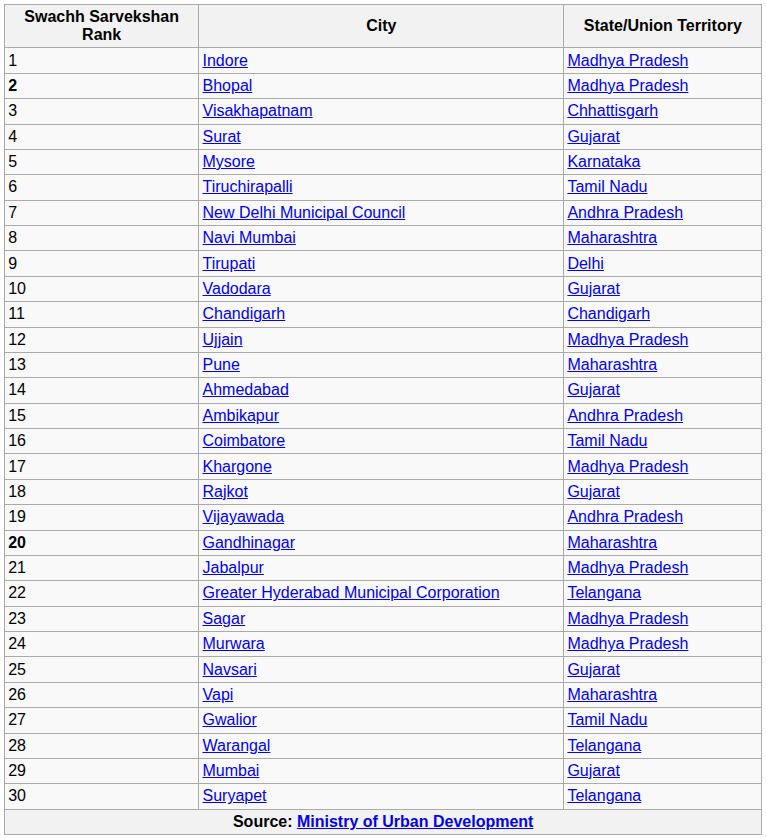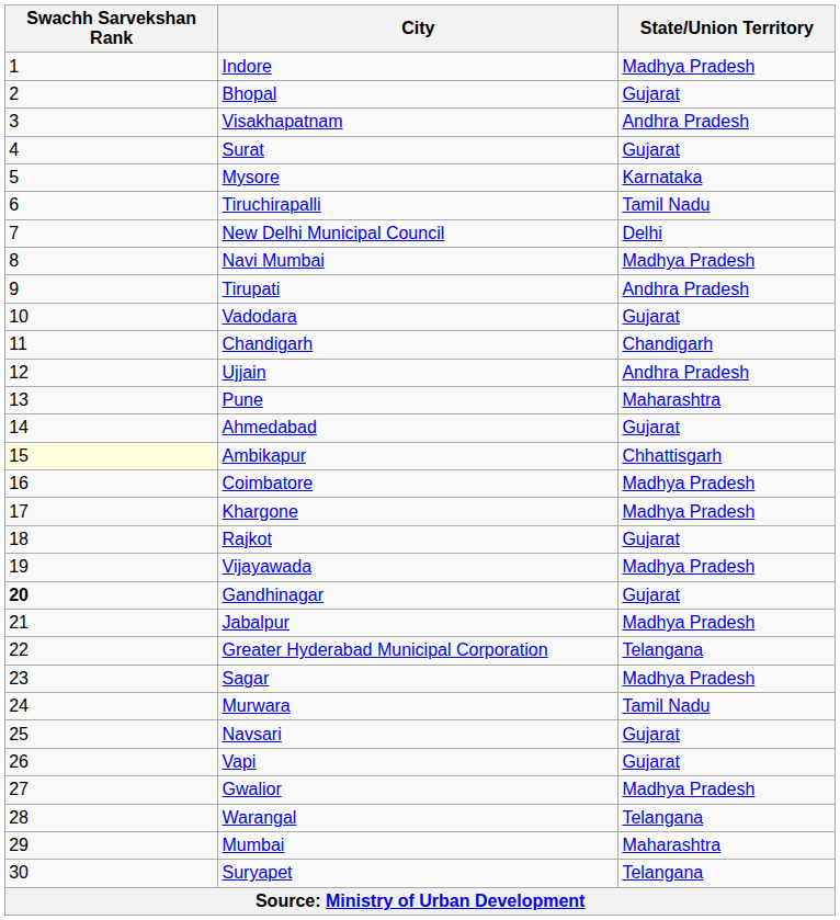Bhopal | Swachh Sarvekshan Rank: bold -> normal
Bhopal | State/Union Territory: Madhya Pradesh -> Gujarat
Visakhapatnam | State/Union Territory: Chhattisgarh -> Andhra Pradesh
New Delhi Municipal Council | State/Union Territory: Andhra Pradesh -> Delhi
Navi Mumbai | State/Union Territory: Maharashtra -> Madhya Pradesh
Tirupati | State/Union Territory: Delhi -> Andhra Pradesh
Ujjain | State/Union Territory: Madhya Pradesh -> Andhra Pradesh
Ambikapur | Swachh Sarvekshan Rank: no background -> lightyellow background
Ambikapur | State/Union Territory: Andhra Pradesh -> Chhattisgarh
Coimbatore | State/Union Territory: Tamil Nadu -> Madhya Pradesh
Vijayawada | State/Union Territory: Andhra Pradesh -> Madhya Pradesh
Gandhinagar | State/Union Territory: Maharashtra -> Gujarat
Murwara | State/Union Territory: Madhya Pradesh -> Tamil Nadu
Vapi | State/Union Territory: Maharashtra -> Gujarat
Gwalior | State/Union Territory: Tamil Nadu -> Madhya Pradesh
Mumbai | State/Union Territory: Gujarat -> Maharashtra
